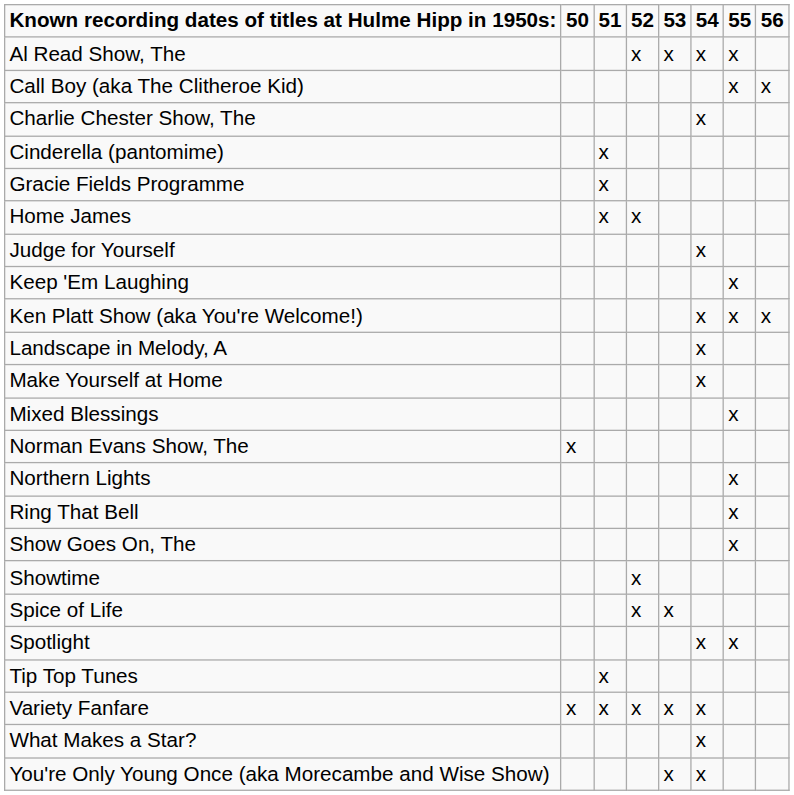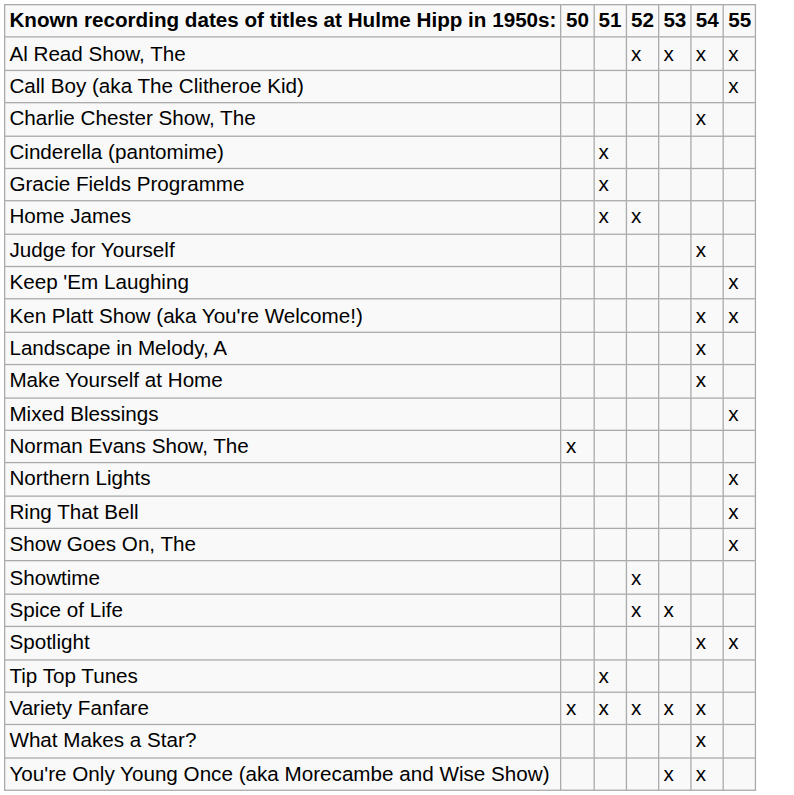- column: 56 | x | x
